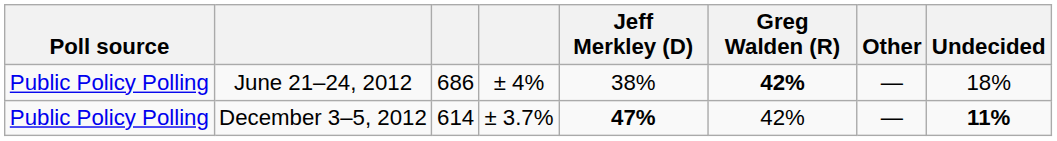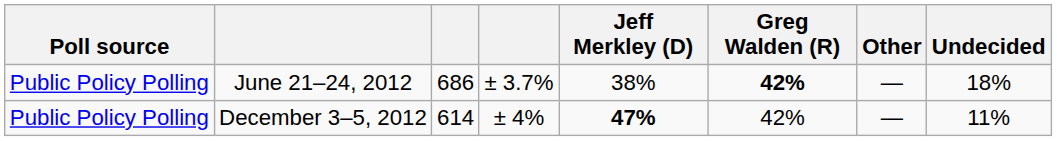June 21–24, 2012 | column 4: ± 4% -> ± 3.7%
December 3–5, 2012 | column 4: ± 3.7% -> ± 4%
December 3–5, 2012 | Undecided: bold -> normal
